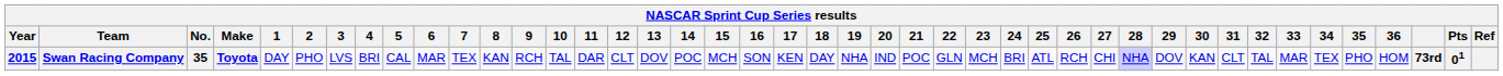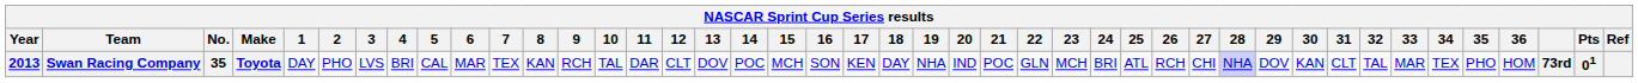Swan Racing Company | Year: 2015 -> 2013
